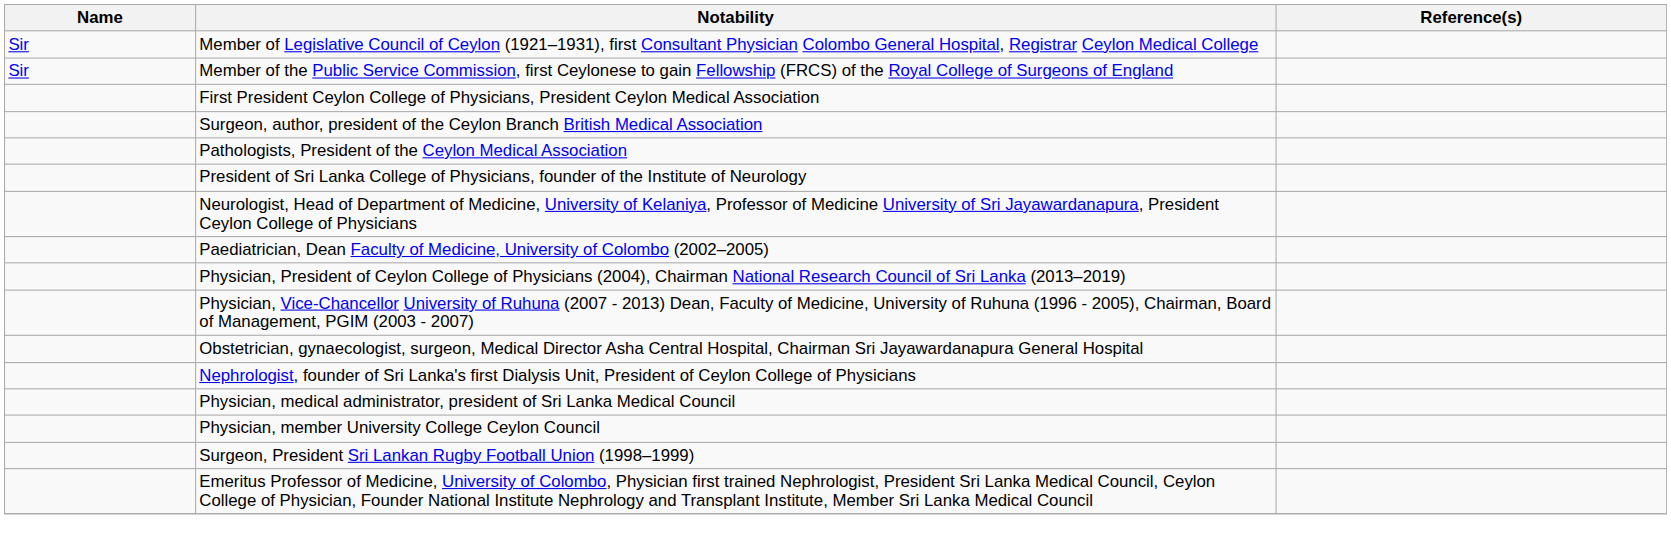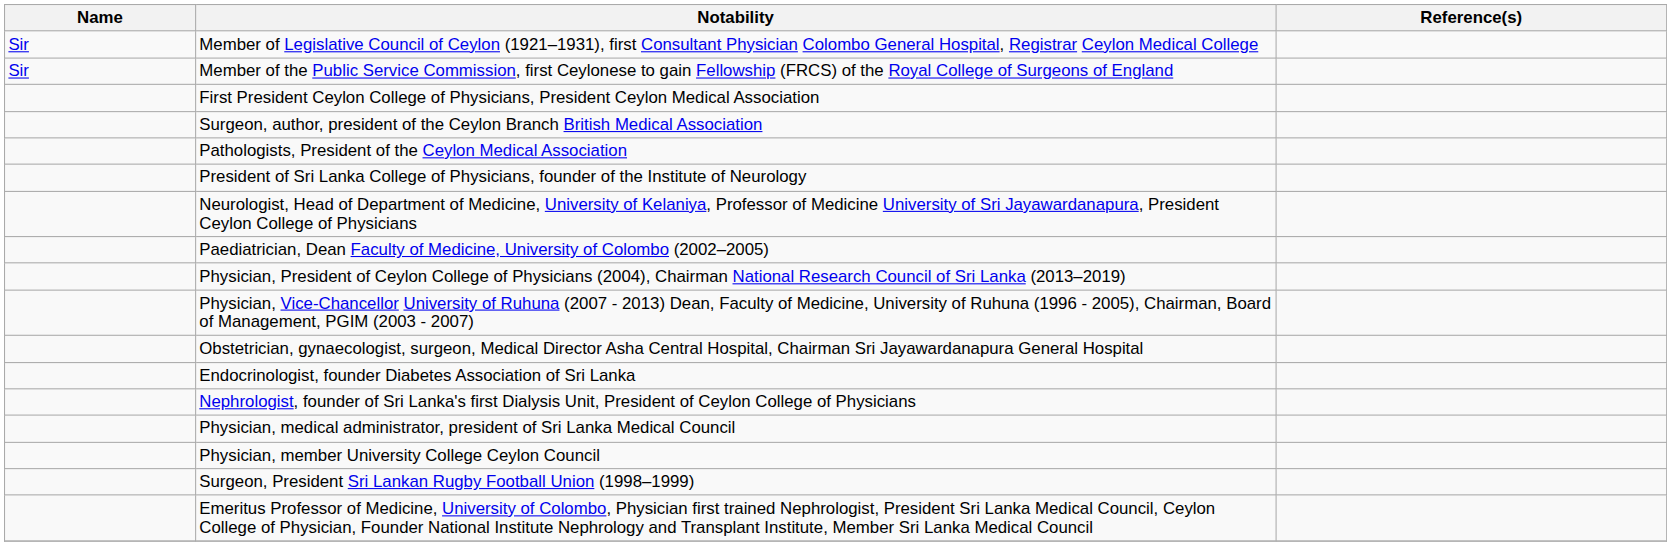+ row: Endocrinologist, founder Diabetes Association of Sri Lanka
